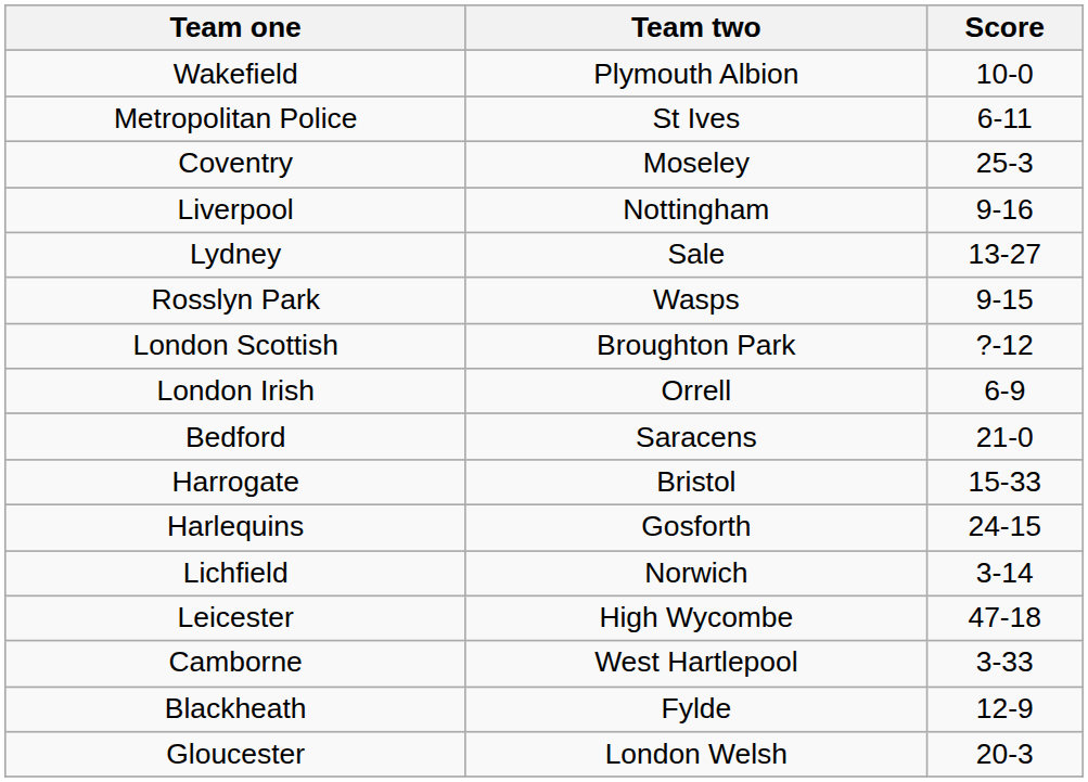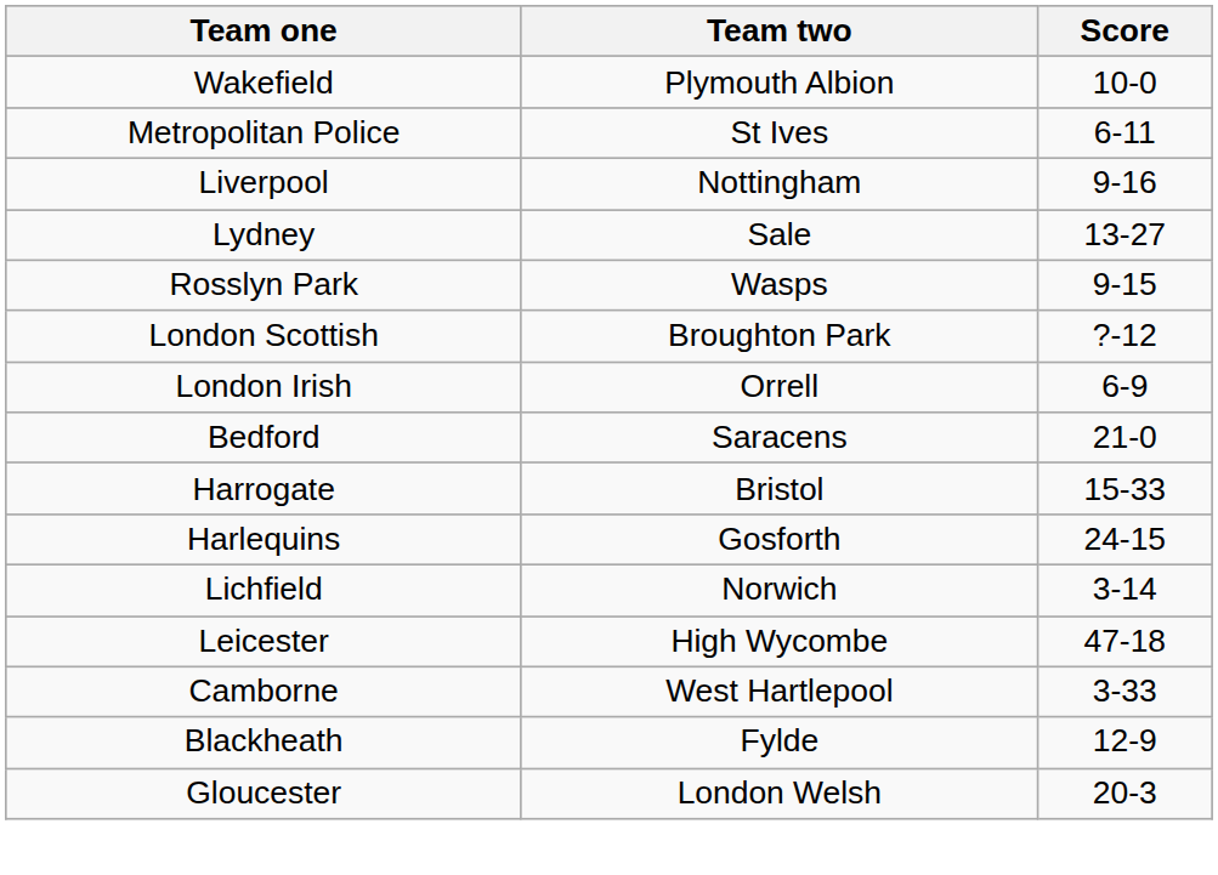- row: Coventry | Moseley | 25-3
